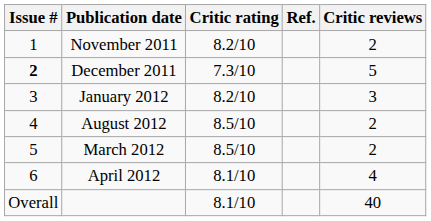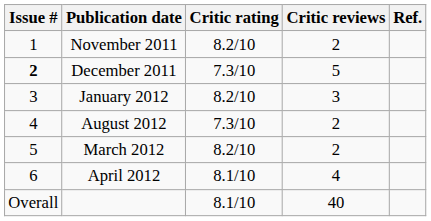columns swapped: Critic reviews <-> Ref.
August 2012 | Critic rating: 8.5/10 -> 7.3/10
March 2012 | Critic rating: 8.5/10 -> 8.2/10
